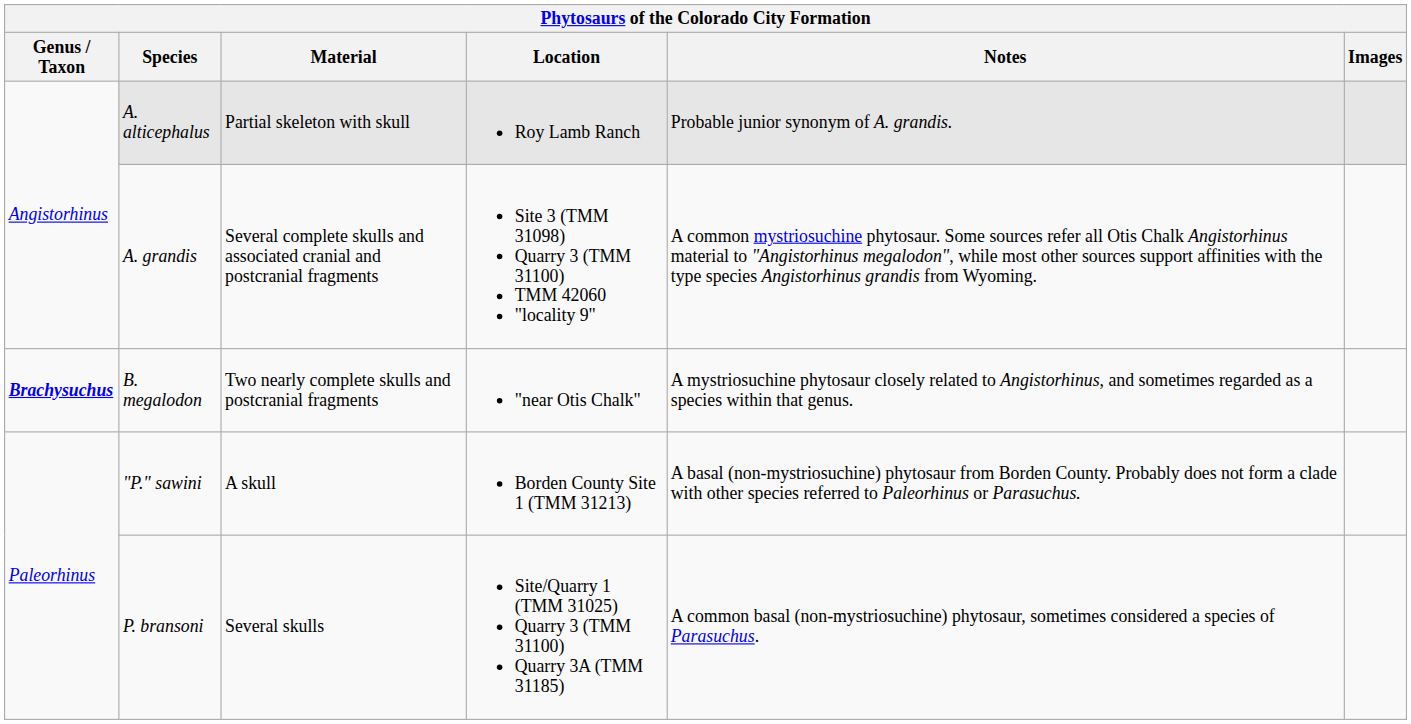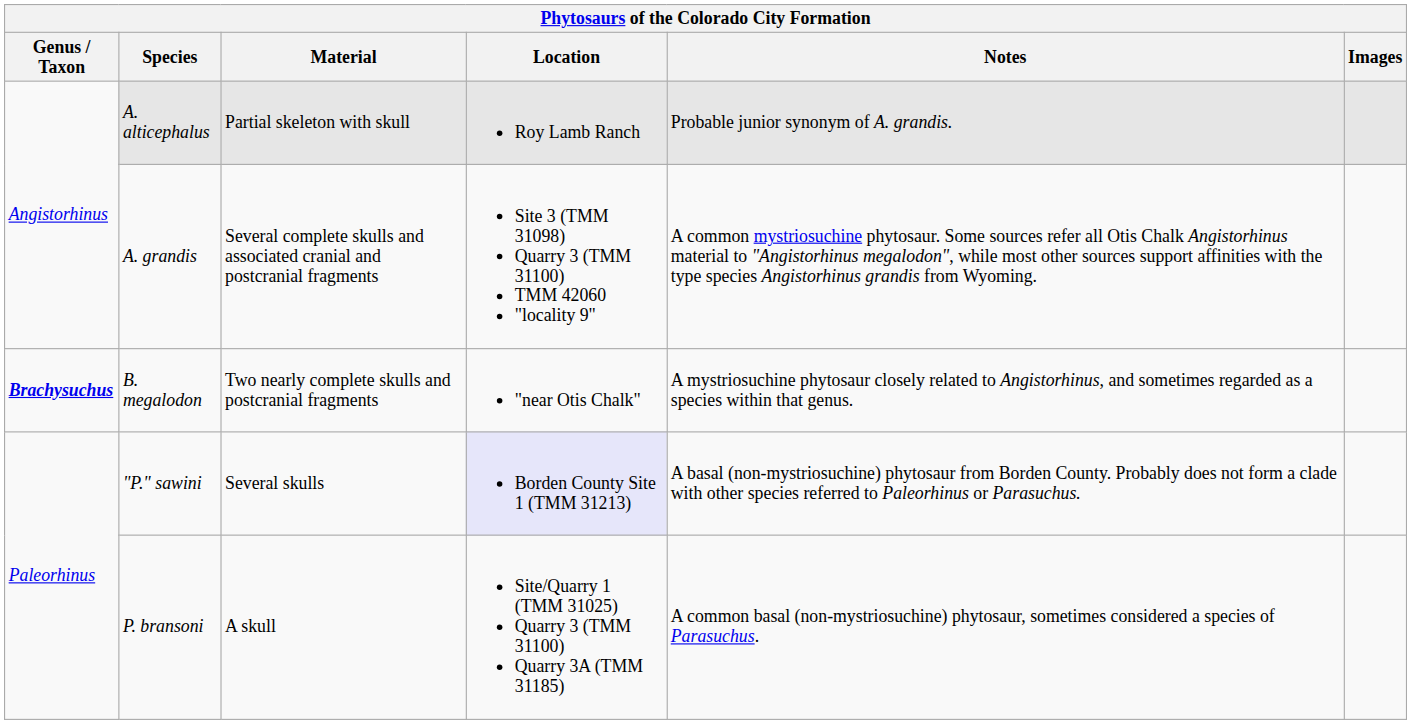"P." sawini | Material: A skull -> Several skulls
"P." sawini | Location: no background -> lavender background
P. bransoni | Material: Several skulls -> A skull
